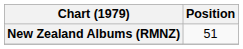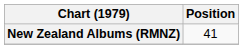New Zealand Albums (RMNZ) | Position: 51 -> 41
